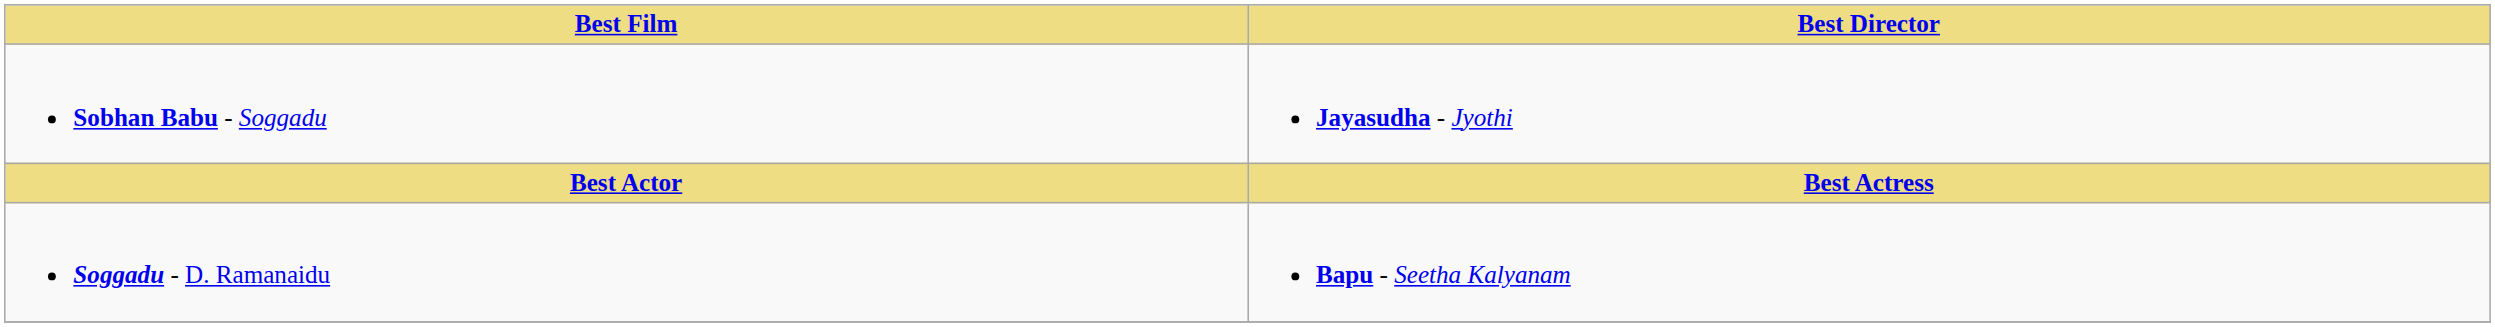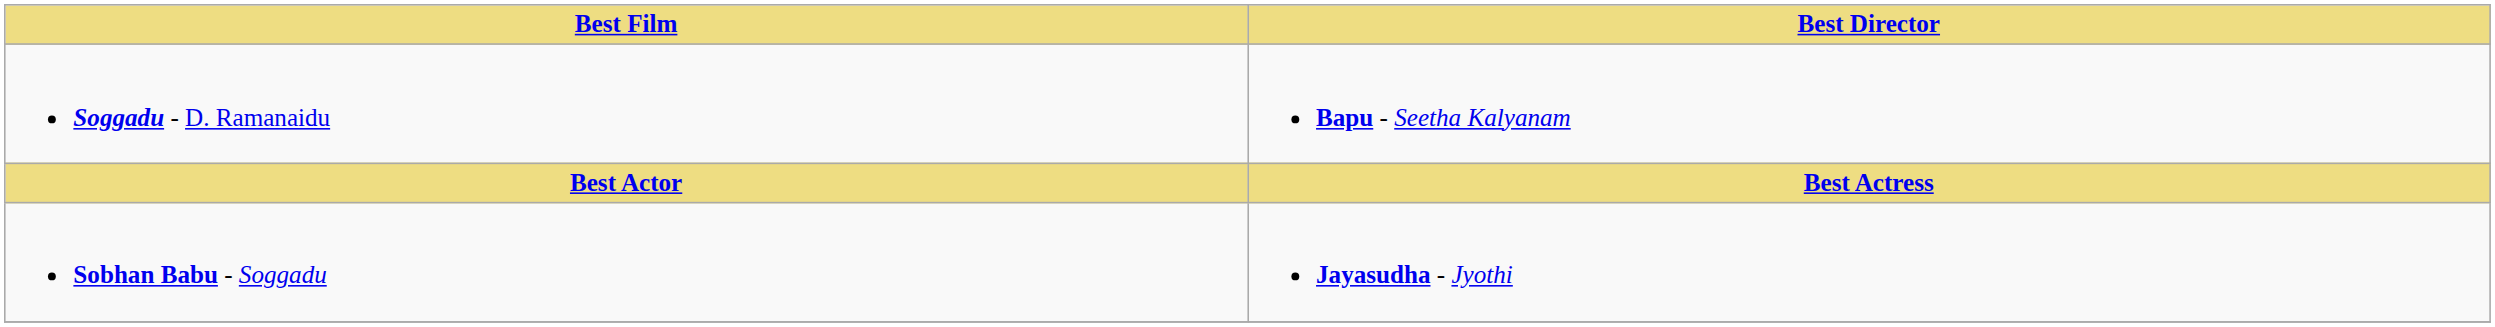rows swapped: Soggadu - D. Ramanaidu <-> Sobhan Babu - Soggadu
